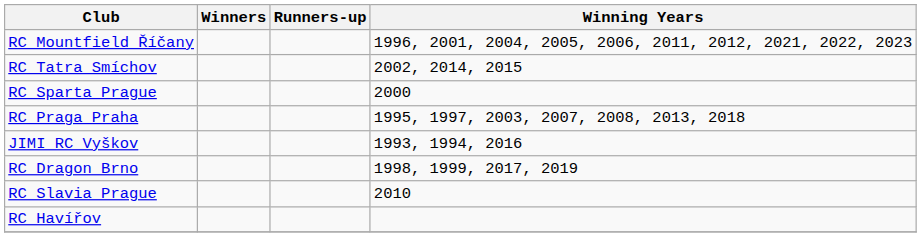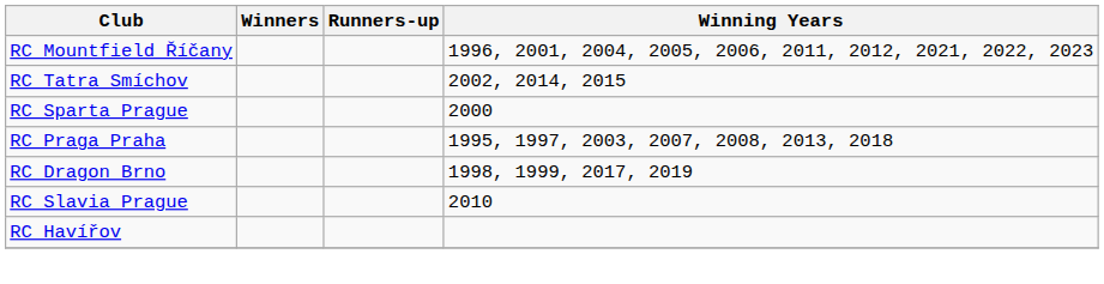- row: JIMI RC Vyškov | 1993, 1994, 2016
